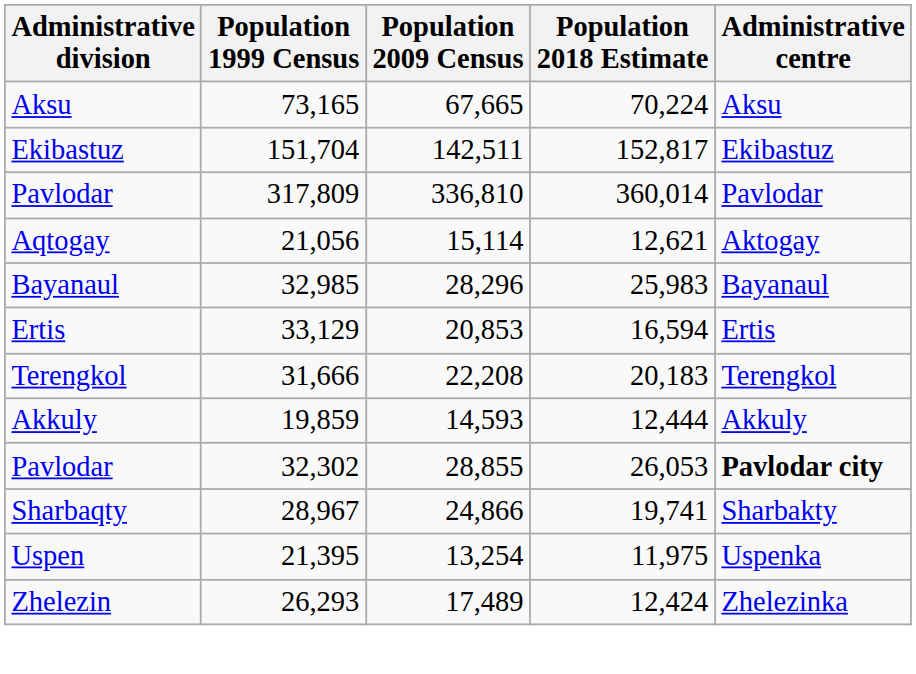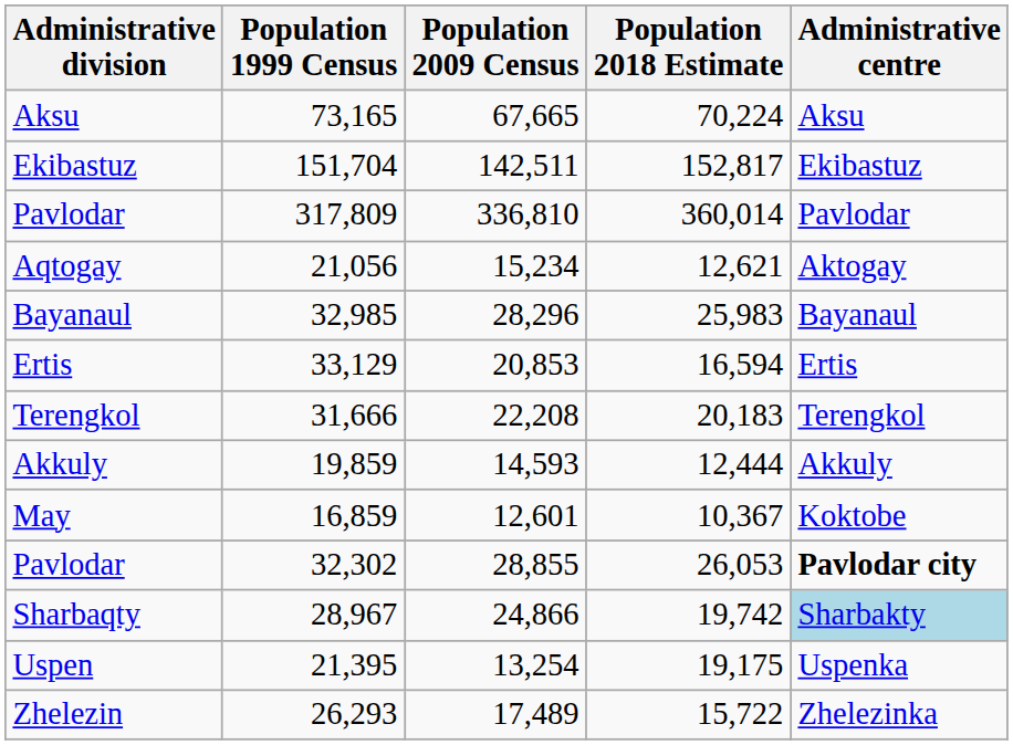Aqtogay | Population 2009 Census: 15,114 -> 15,234
+ row: May | 16,859 | 12,601 | 10,367 | Koktobe
Sharbaqty | Population 2018 Estimate: 19,741 -> 19,742
Sharbaqty | Administrative centre: no background -> lightblue background
Uspen | Population 2018 Estimate: 11,975 -> 19,175
Zhelezin | Population 2018 Estimate: 12,424 -> 15,722
